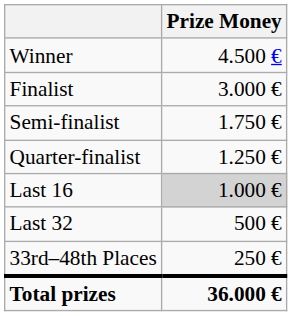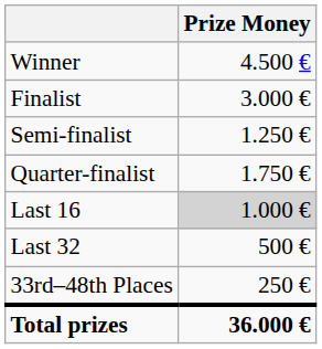Semi-finalist | Prize Money: 1.750 € -> 1.250 €
Quarter-finalist | Prize Money: 1.250 € -> 1.750 €
